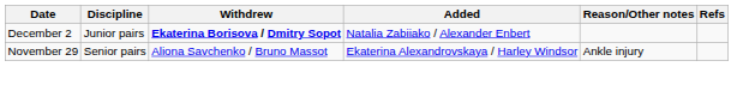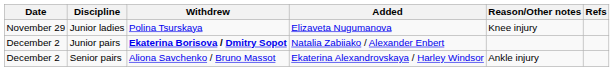+ row: November 29 | Junior ladies | Polina Tsurskaya | Elizaveta Nugumanova | Knee injury
Senior pairs | Date: November 29 -> December 2
